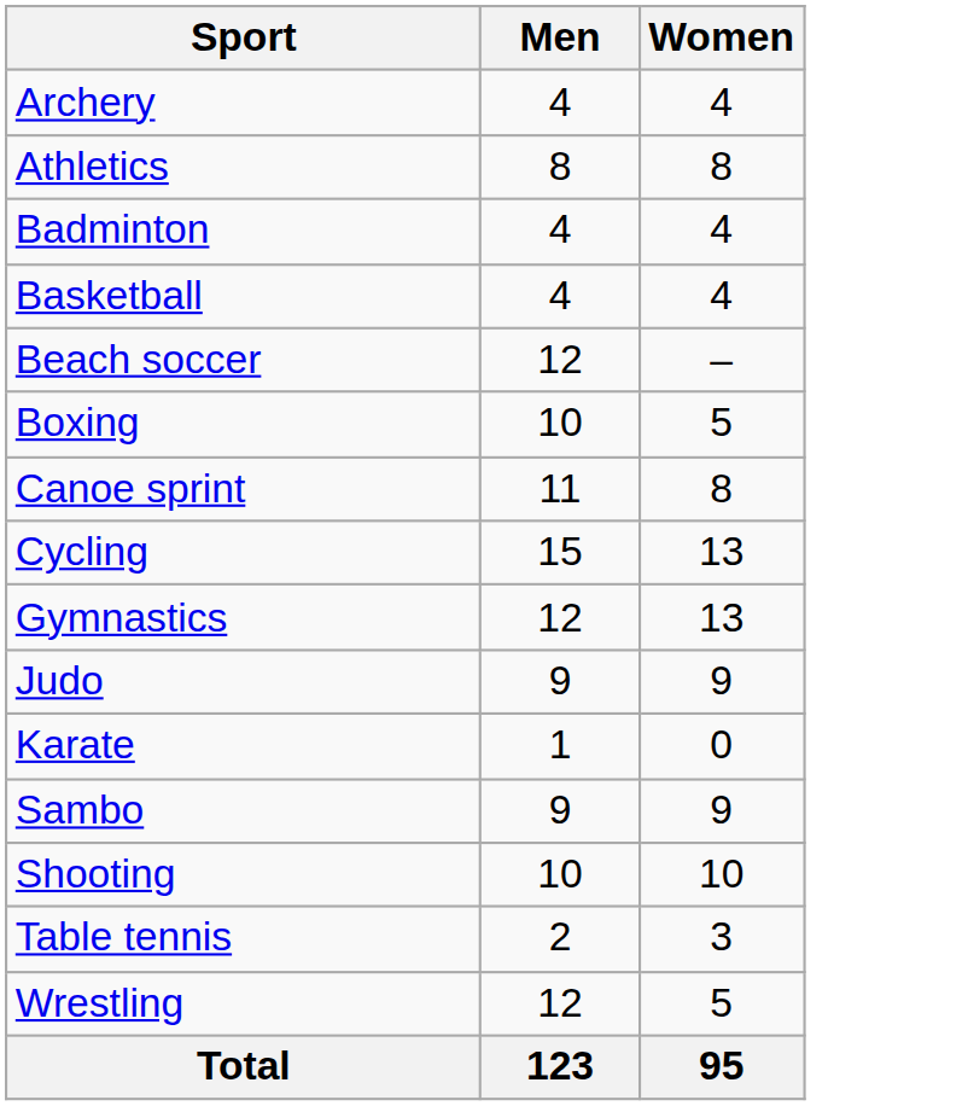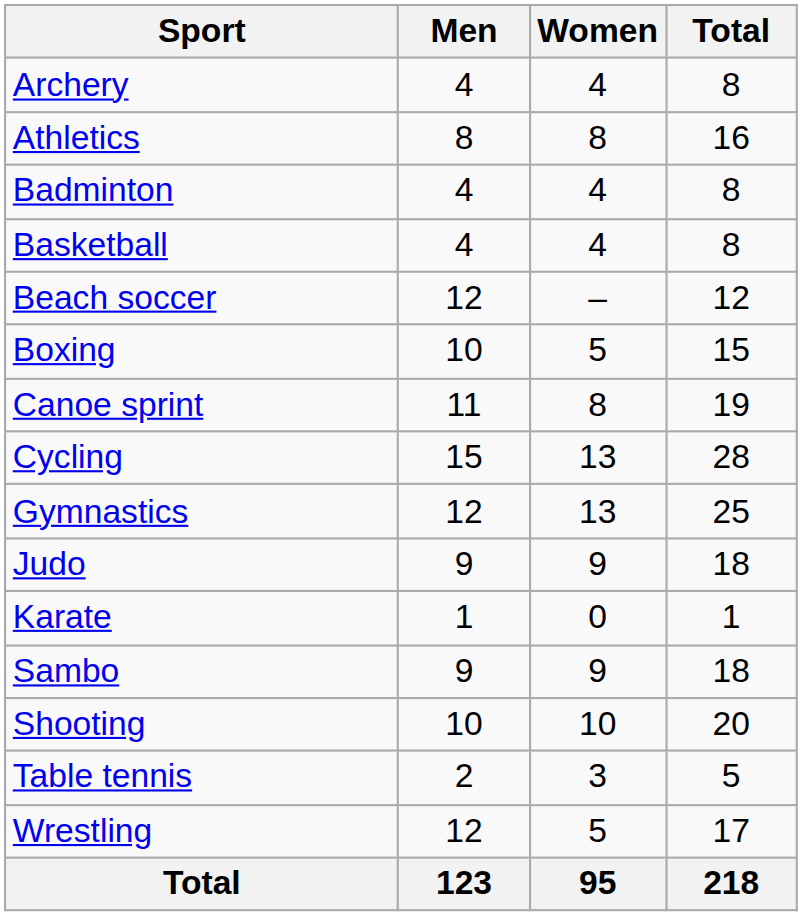+ column: Total | 8 | 16 | 8 | 8 | 12 | 15 | 19 | 28 | 25 | 18 | 1 | 18 | 20 | 5 | 17 | 218
